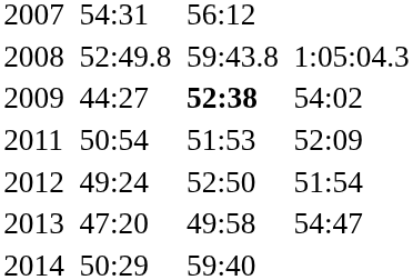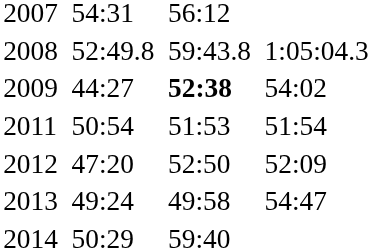2011 | column 7: 52:09 -> 51:54
2012 | column 3: 49:24 -> 47:20
2012 | column 7: 51:54 -> 52:09
2013 | column 3: 47:20 -> 49:24
